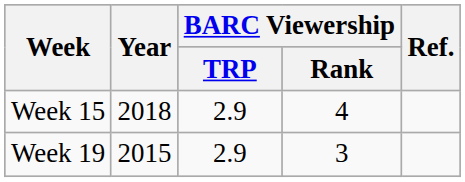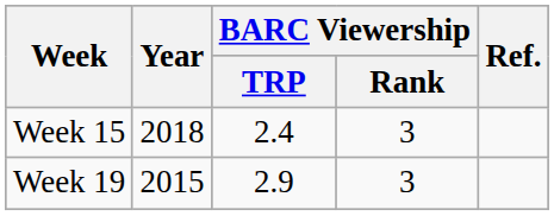Week 15 | BARC Viewership / TRP: 2.9 -> 2.4
Week 15 | BARC Viewership / Rank: 4 -> 3
